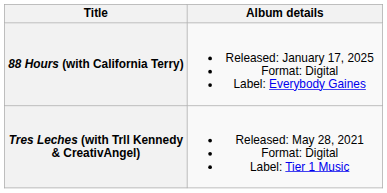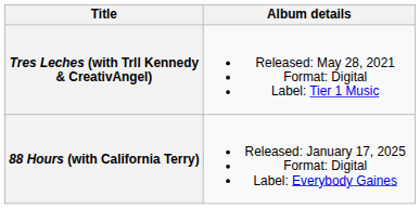rows swapped: Tres Leches (with Trll Kennedy & CreativAngel) <-> 88 Hours (with California Terry)
